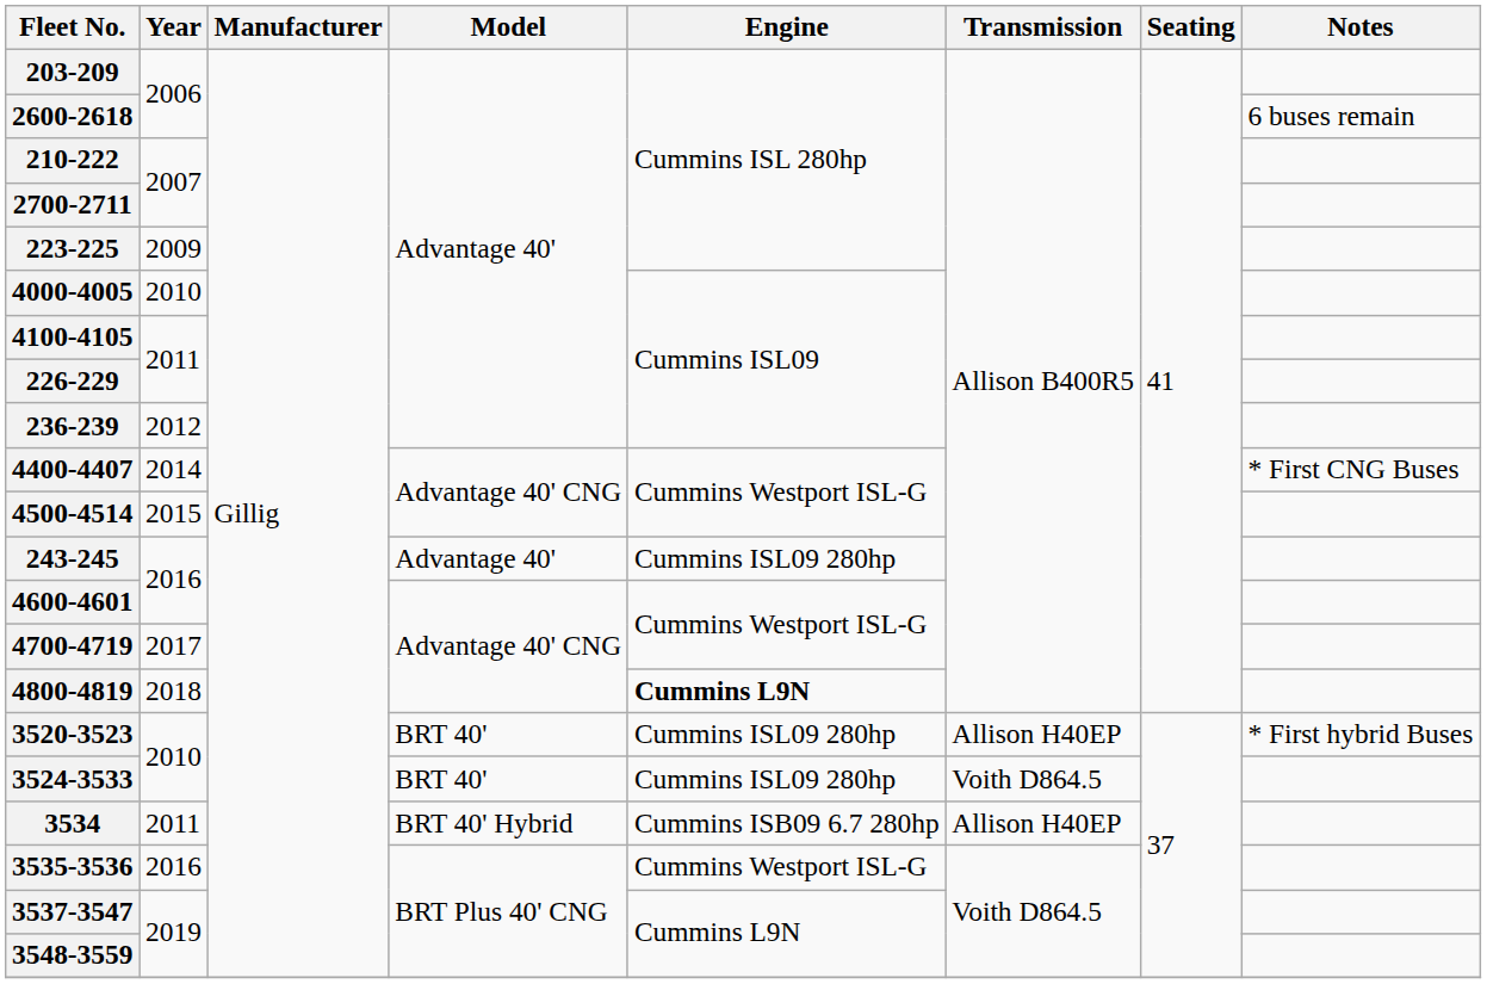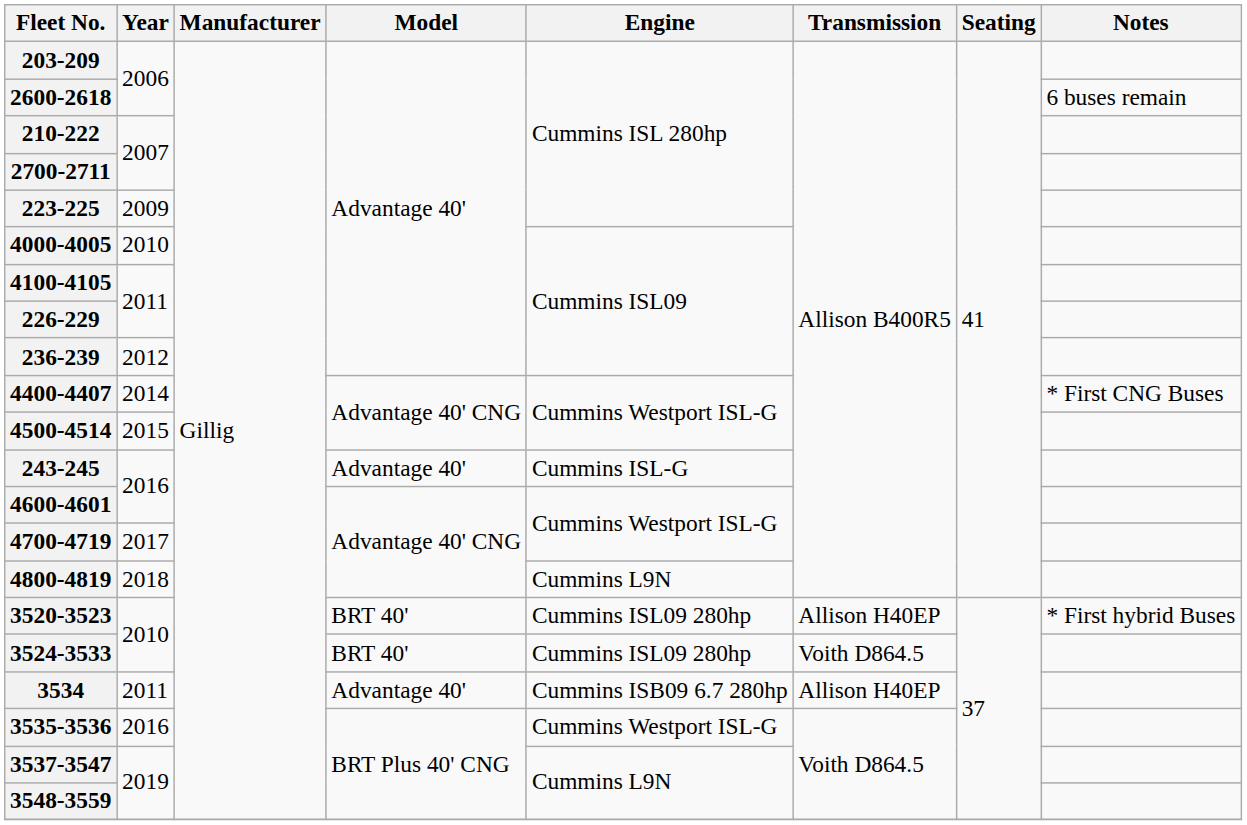243-245 | Engine: Cummins ISL09 280hp -> Cummins ISL-G
4800-4819 | Engine: bold -> normal
3534 | Model: BRT 40' Hybrid -> Advantage 40'
